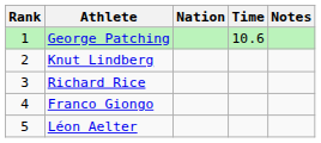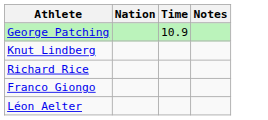- column: Rank | 1 | 2 | 3 | 4 | 5
George Patching | Time: 10.6 -> 10.9
